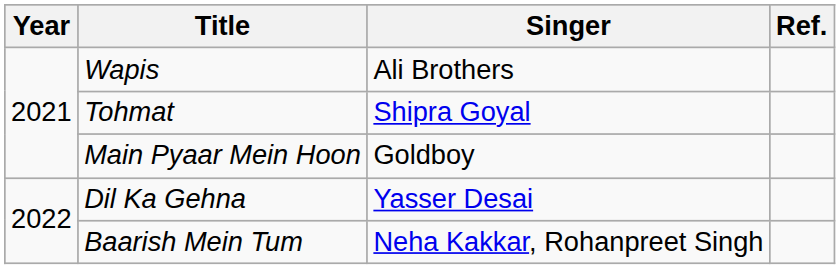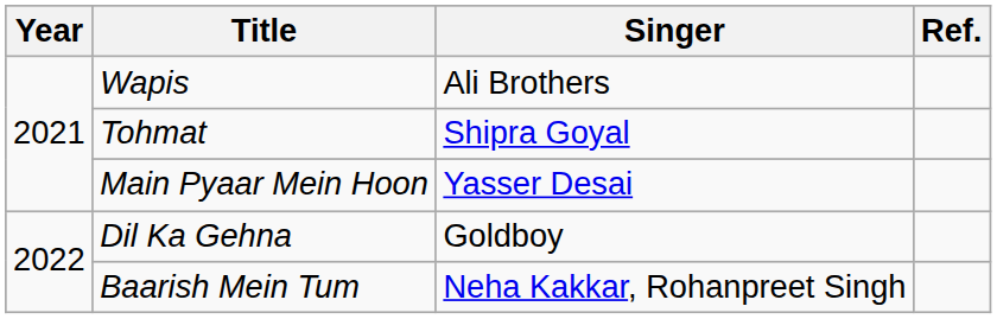Main Pyaar Mein Hoon | Singer: Goldboy -> Yasser Desai
Dil Ka Gehna | Singer: Yasser Desai -> Goldboy
